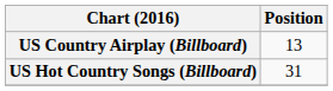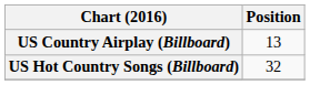US Hot Country Songs (Billboard) | Position: 31 -> 32
